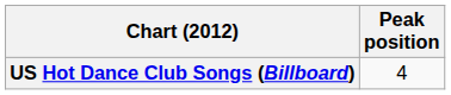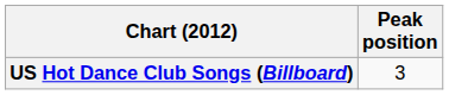US Hot Dance Club Songs (Billboard) | Peak position: 4 -> 3
